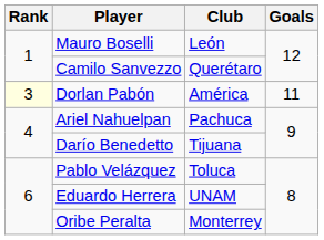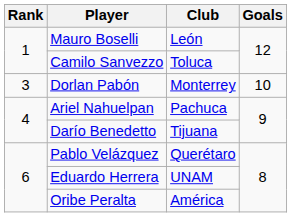Camilo Sanvezzo | Club: Querétaro -> Toluca
Dorlan Pabón | Rank: lightyellow background -> no background
Dorlan Pabón | Club: América -> Monterrey
Dorlan Pabón | Goals: 11 -> 10
Pablo Velázquez | Club: Toluca -> Querétaro
Oribe Peralta | Club: Monterrey -> América
